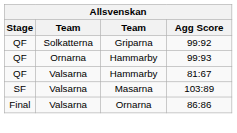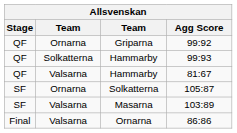99:92 | column 2: Solkatterna -> Ornarna
99:93 | column 2: Ornarna -> Solkatterna
+ row: SF | Ornarna | Solkatterna | 105:87
